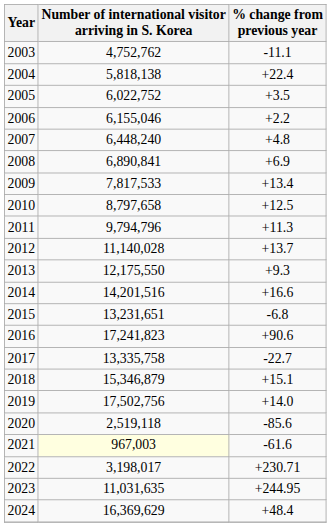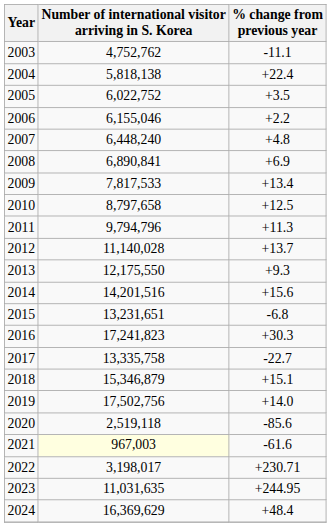2014 | % change from previous year: +16.6 -> +15.6
2016 | % change from previous year: +90.6 -> +30.3
